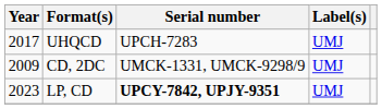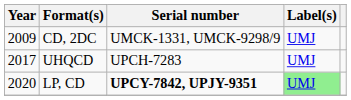rows swapped: CD, 2DC <-> UHQCD
LP, CD | Year: 2023 -> 2020
LP, CD | Label(s): no background -> lightgreen background
